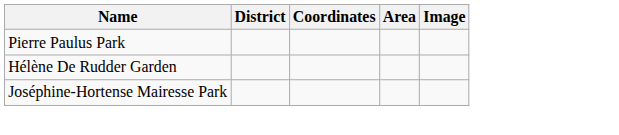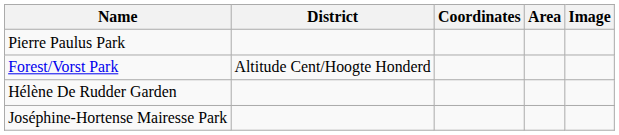+ row: Forest/Vorst Park | Altitude Cent/Hoogte Honderd
